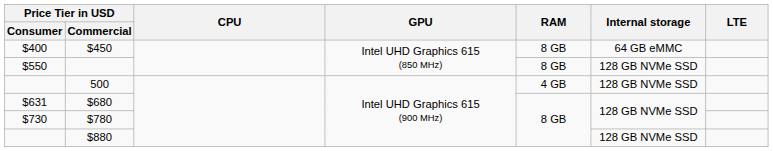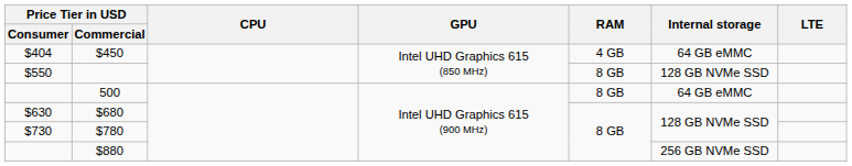$450 | Price Tier in USD / Consumer: $400 -> $404
$450 | RAM: 8 GB -> 4 GB
500 | RAM: 4 GB -> 8 GB
500 | Internal storage: 128 GB NVMe SSD -> 64 GB eMMC
$680 | Price Tier in USD / Consumer: $631 -> $630
$880 | Internal storage: 128 GB NVMe SSD -> 256 GB NVMe SSD
